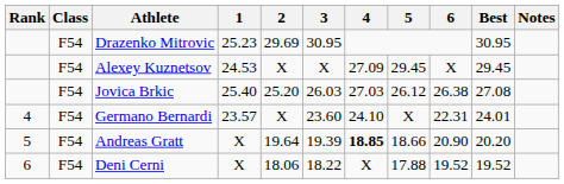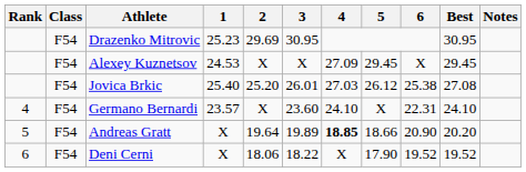Jovica Brkic | 3: 26.03 -> 26.01
Jovica Brkic | 6: 26.38 -> 25.38
Germano Bernardi | Best: 24.01 -> 24.10
Andreas Gratt | 3: 19.39 -> 19.89
Deni Cerni | 5: 17.88 -> 17.90
